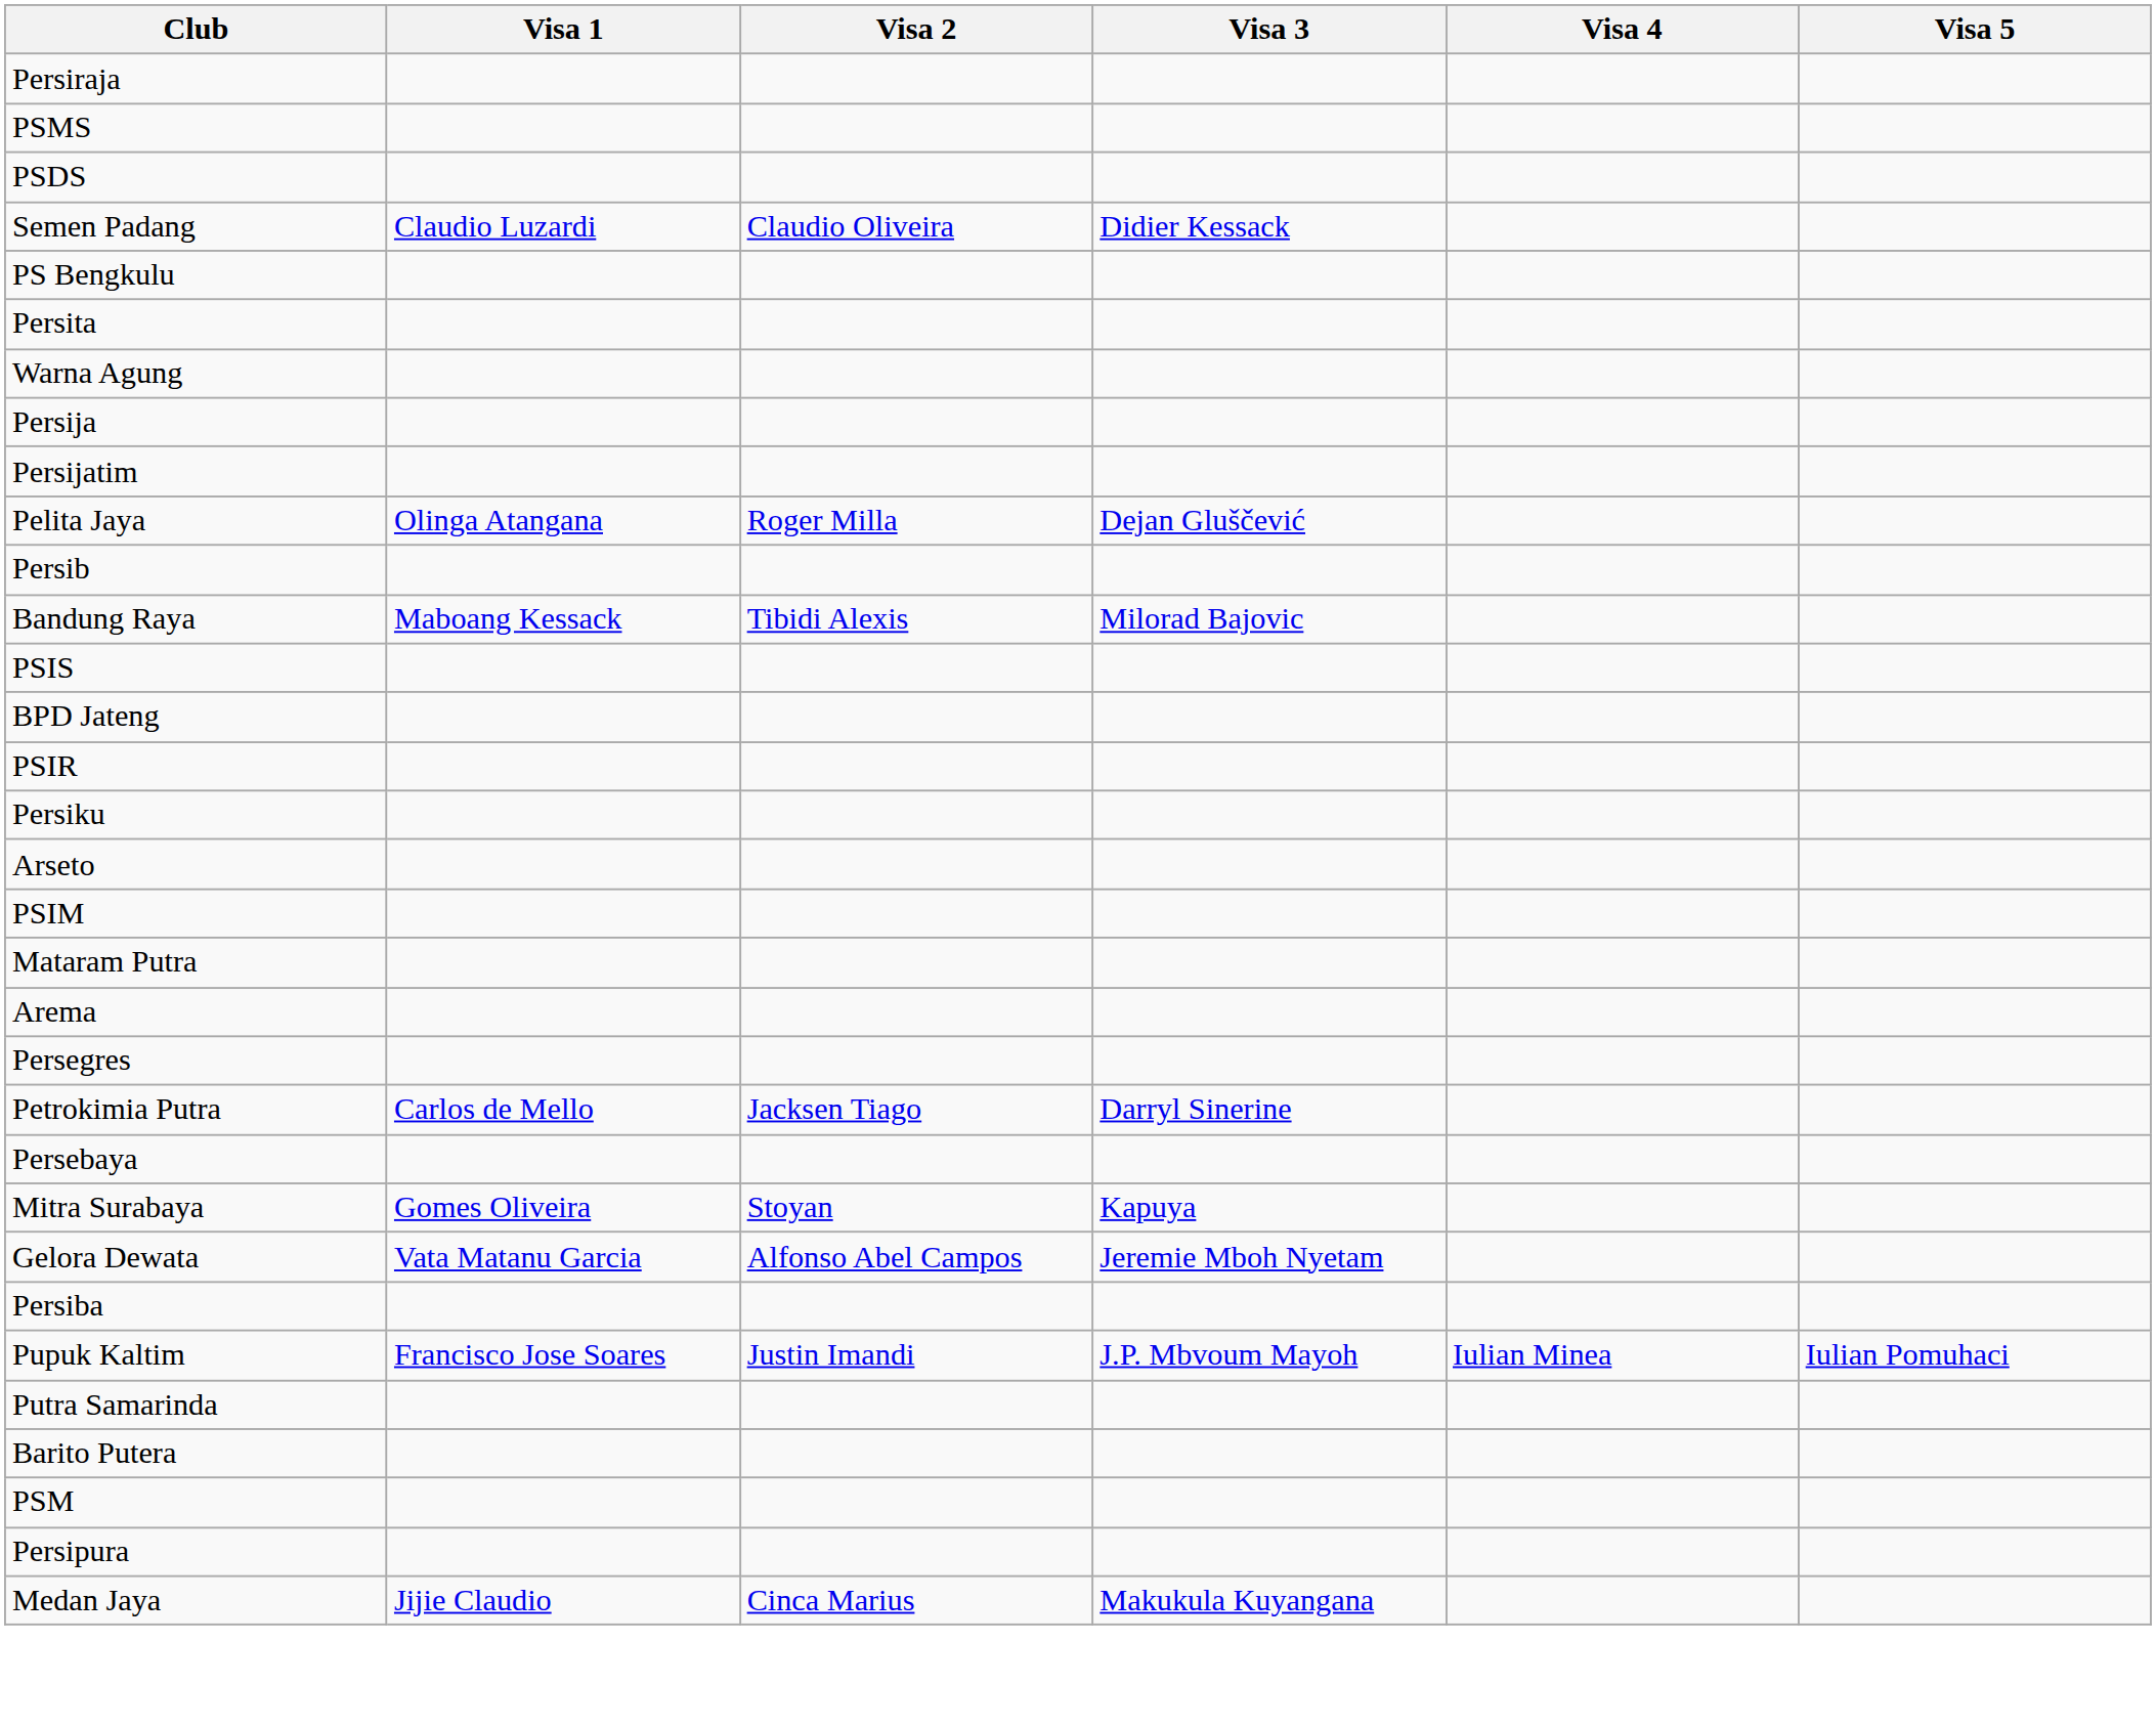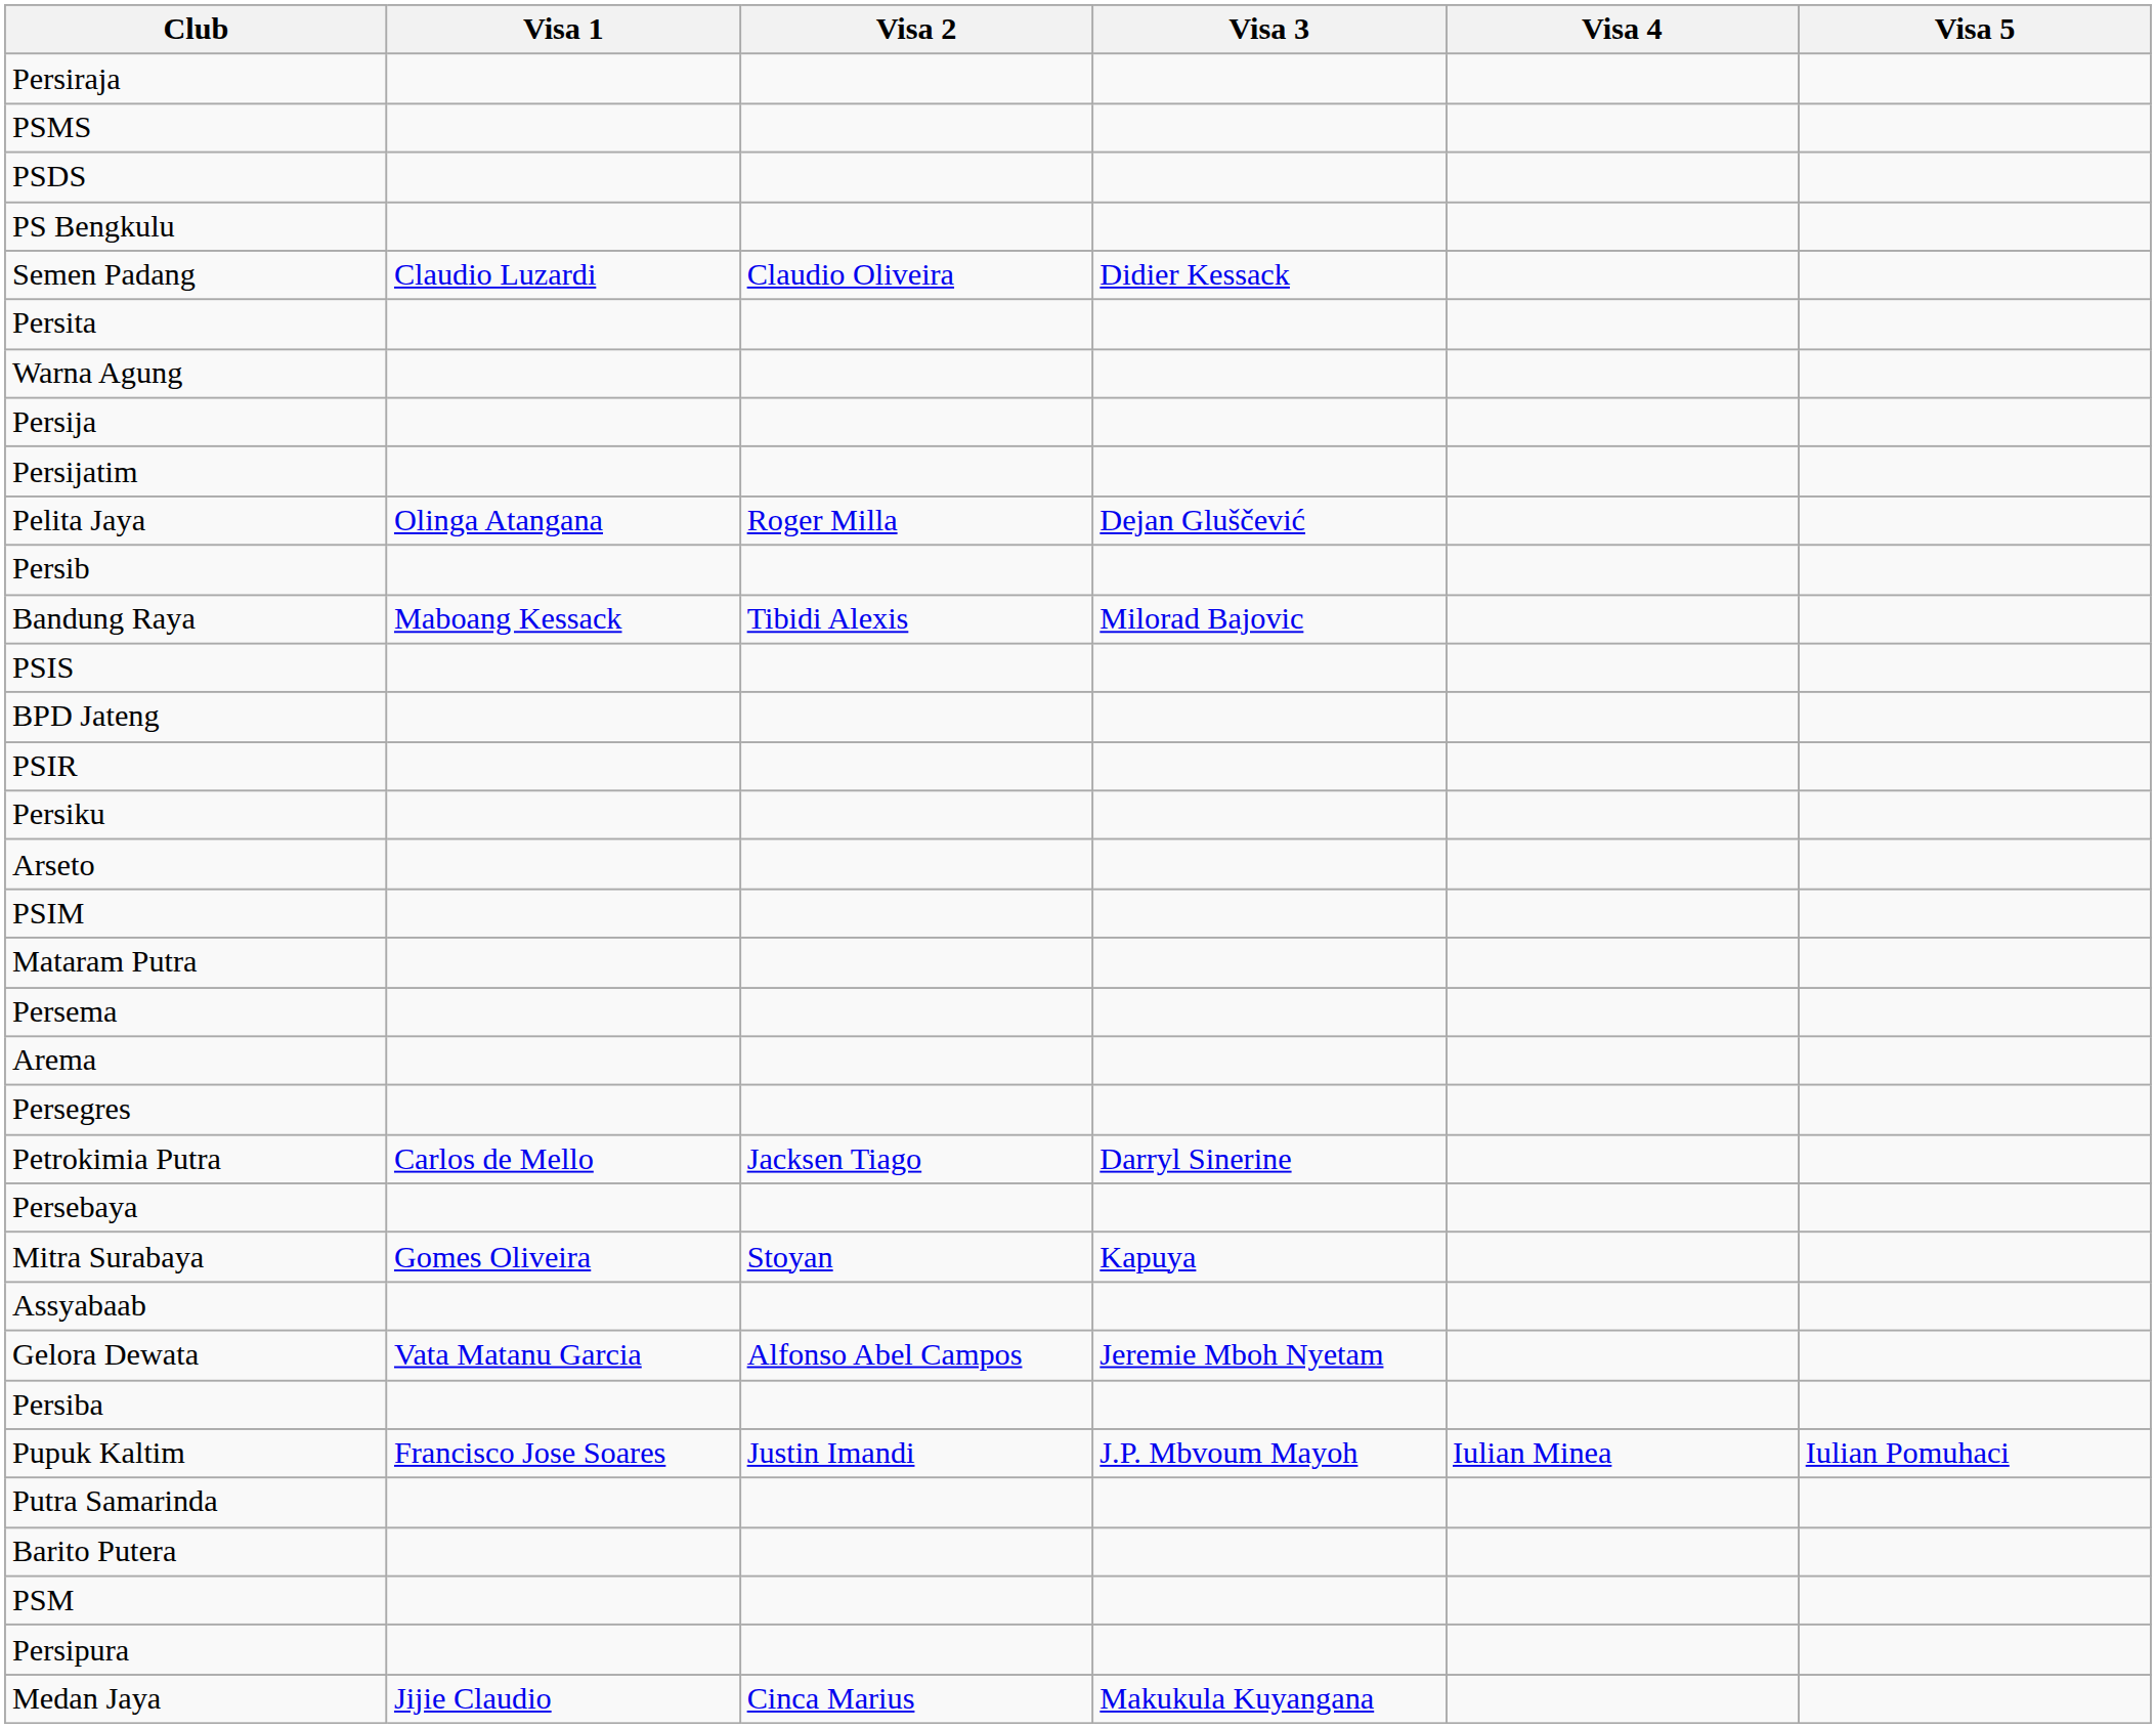rows swapped: Semen Padang <-> PS Bengkulu
+ row: Persema
+ row: Assyabaab
